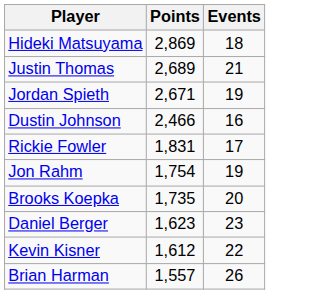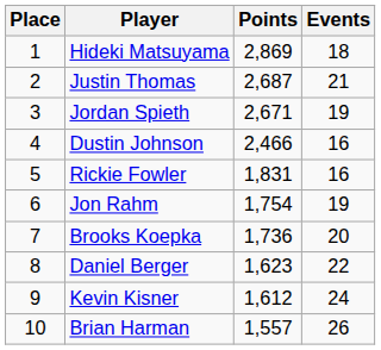+ column: Place | 1 | 2 | 3 | 4 | 5 | 6 | 7 | 8 | 9 | 10
Justin Thomas | Points: 2,689 -> 2,687
Rickie Fowler | Events: 17 -> 16
Brooks Koepka | Points: 1,735 -> 1,736
Daniel Berger | Events: 23 -> 22
Kevin Kisner | Events: 22 -> 24
